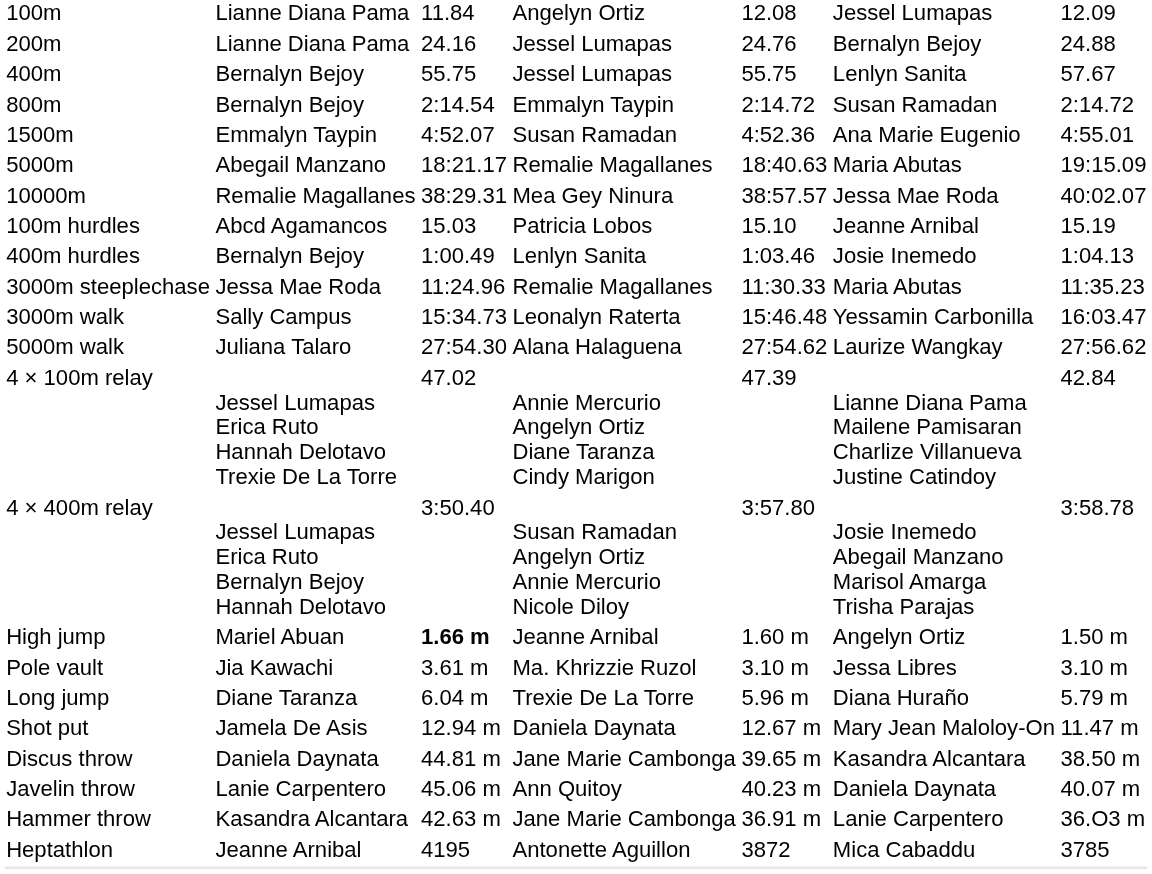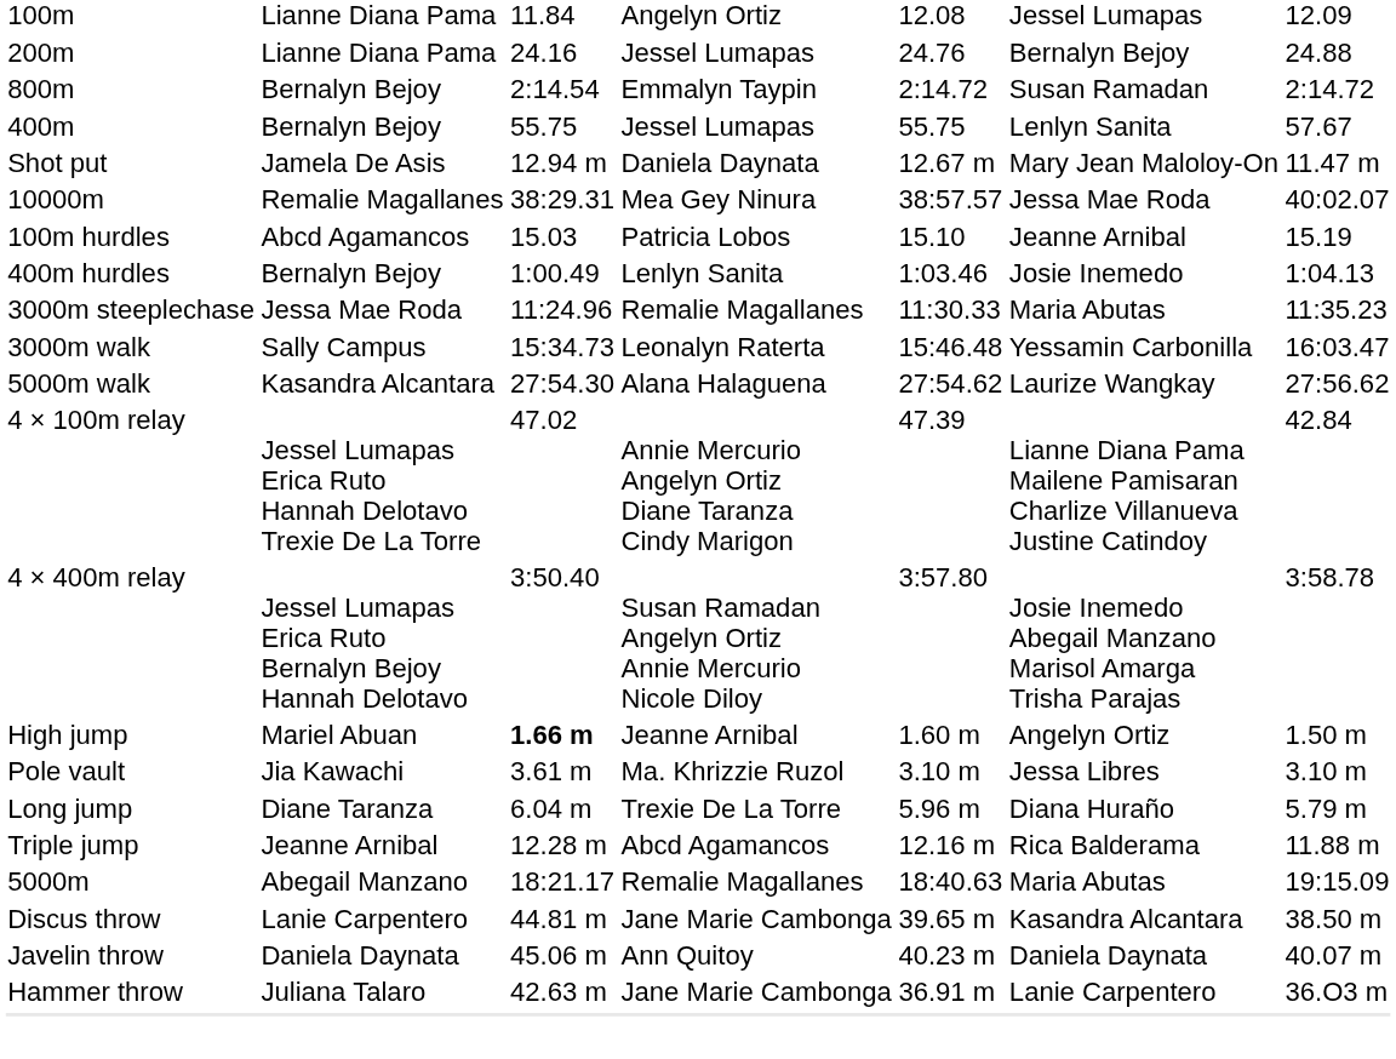rows swapped: 400m <-> 800m
- row: 1500m | Emmalyn Taypin | 4:52.07 | Susan Ramadan | 4:52.36 | Ana Marie Eugenio | 4:55.01
rows swapped: 5000m <-> Shot put
5000m walk | column 2: Juliana Talaro -> Kasandra Alcantara
+ row: Triple jump | Jeanne Arnibal | 12.28 m | Abcd Agamancos | 12.16 m | Rica Balderama | 11.88 m
Discus throw | column 2: Daniela Daynata -> Lanie Carpentero
Javelin throw | column 2: Lanie Carpentero -> Daniela Daynata
Hammer throw | column 2: Kasandra Alcantara -> Juliana Talaro
- row: Heptathlon | Jeanne Arnibal | 4195 | Antonette Aguillon | 3872 | Mica Cabaddu | 3785
